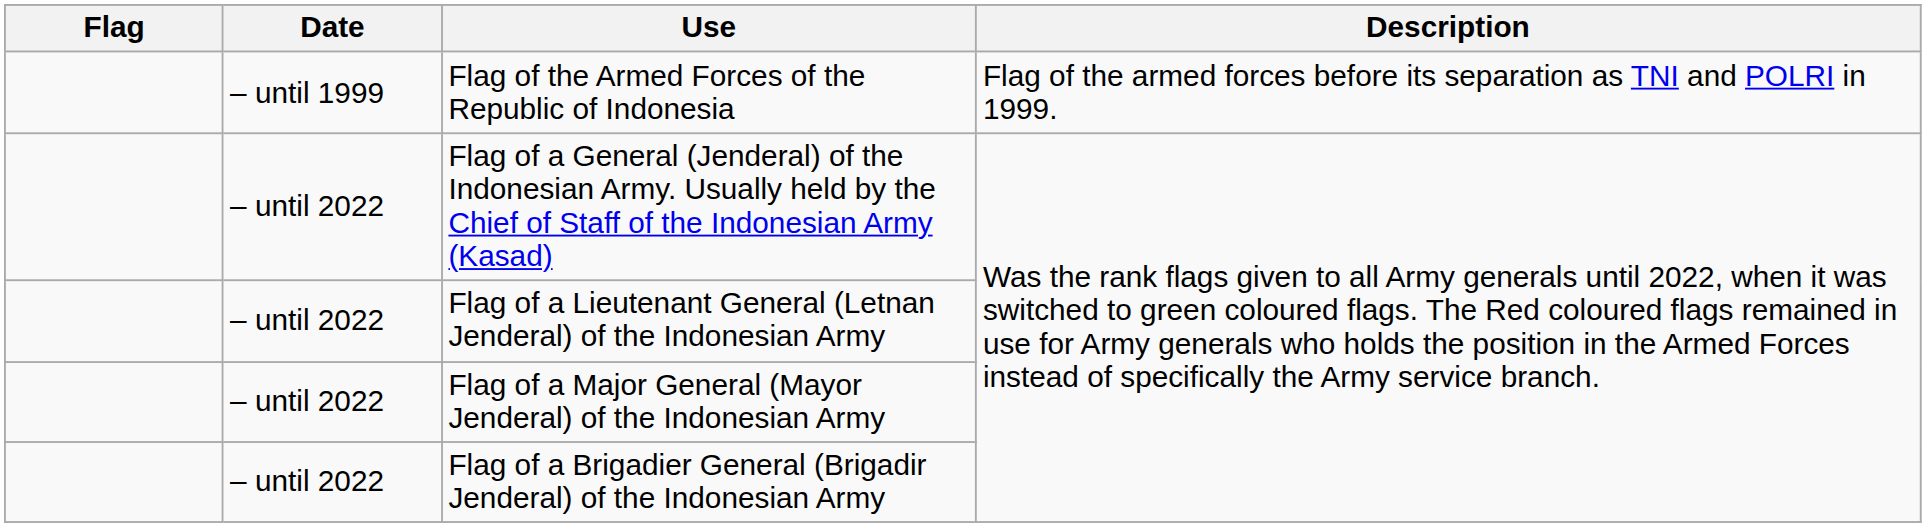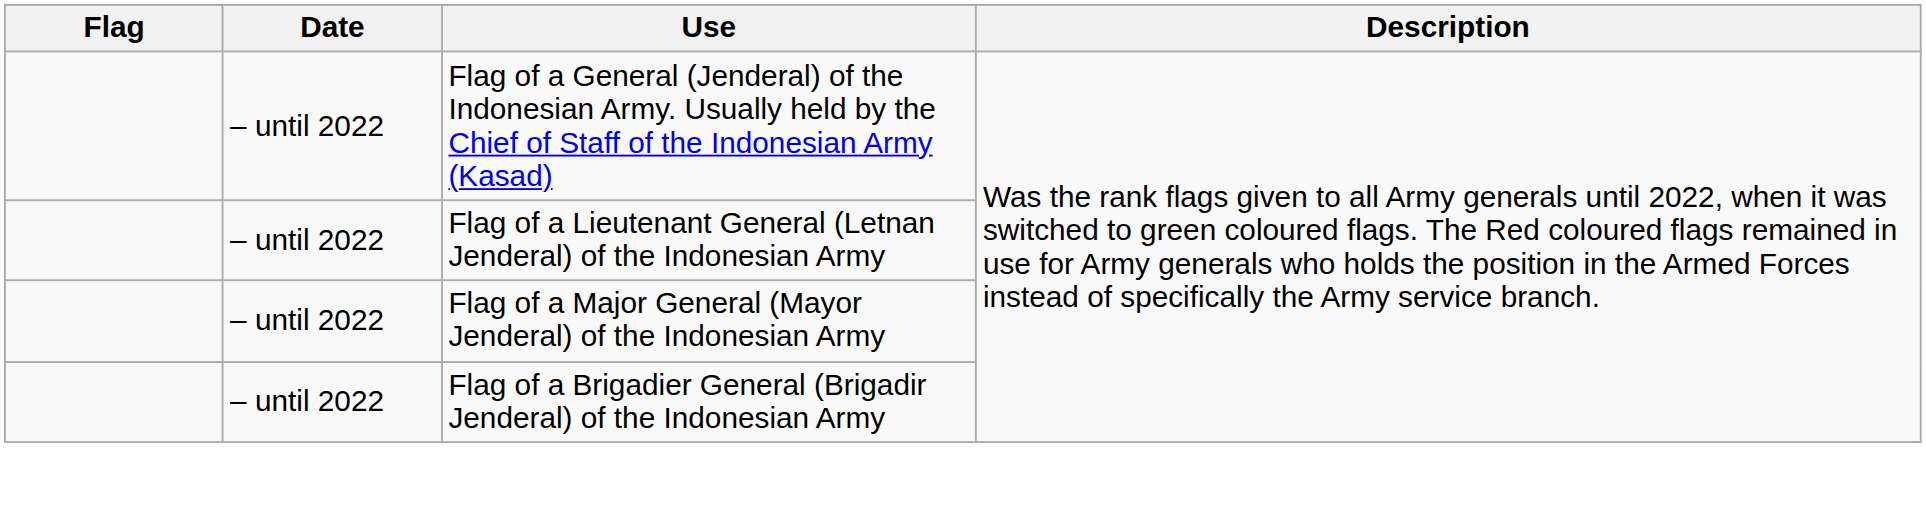- row: – until 1999 | Flag of the Armed Forces of the Republic of Indonesia | Flag of the armed forces before its separation as TNI and POLRI in 1999.
